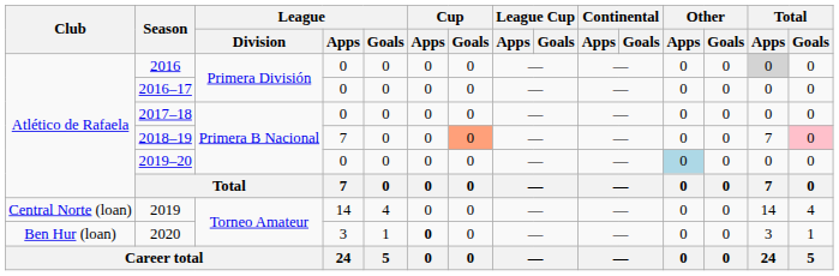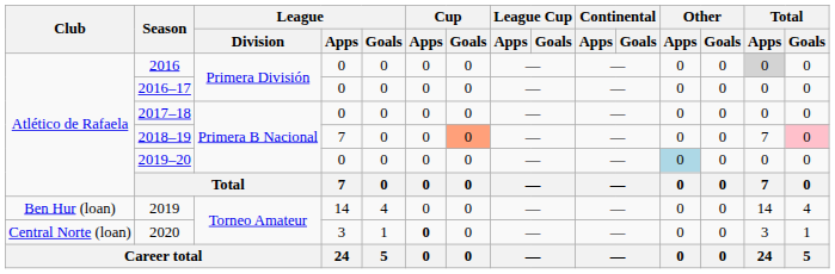2019 | Club: Central Norte (loan) -> Ben Hur (loan)
2020 | Club: Ben Hur (loan) -> Central Norte (loan)
